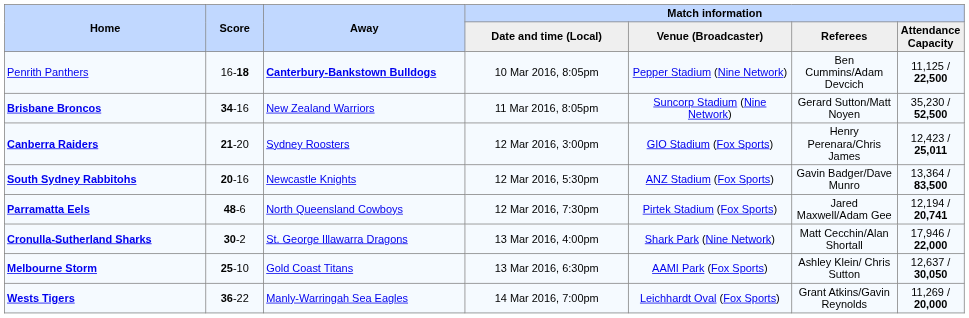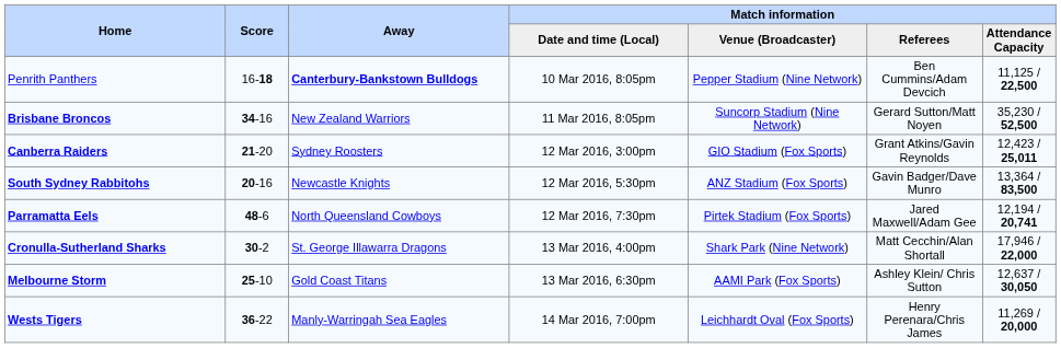Canberra Raiders | Match information / Referees: Henry Perenara/Chris James -> Grant Atkins/Gavin Reynolds
Wests Tigers | Match information / Referees: Grant Atkins/Gavin Reynolds -> Henry Perenara/Chris James
